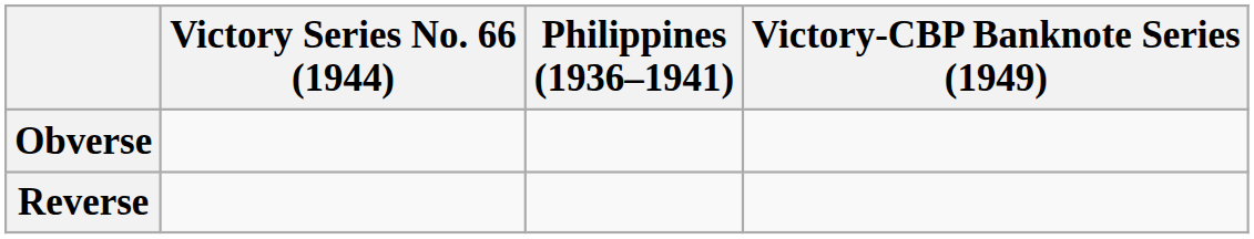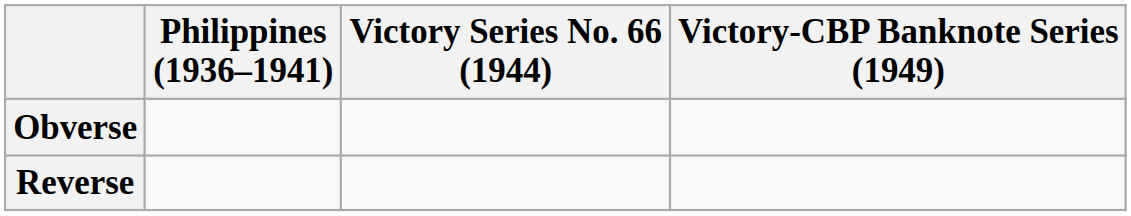columns swapped: Philippines (1936–1941) <-> Victory Series No. 66 (1944)
